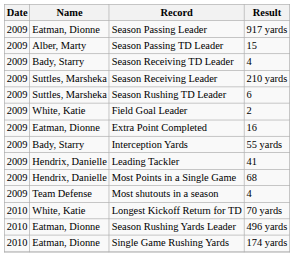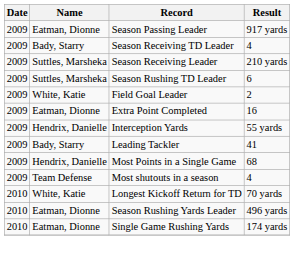- row: 2009 | Alber, Marty | Season Passing TD Leader | 15
Interception Yards | Name: Bady, Starry -> Hendrix, Danielle
Leading Tackler | Name: Hendrix, Danielle -> Bady, Starry
